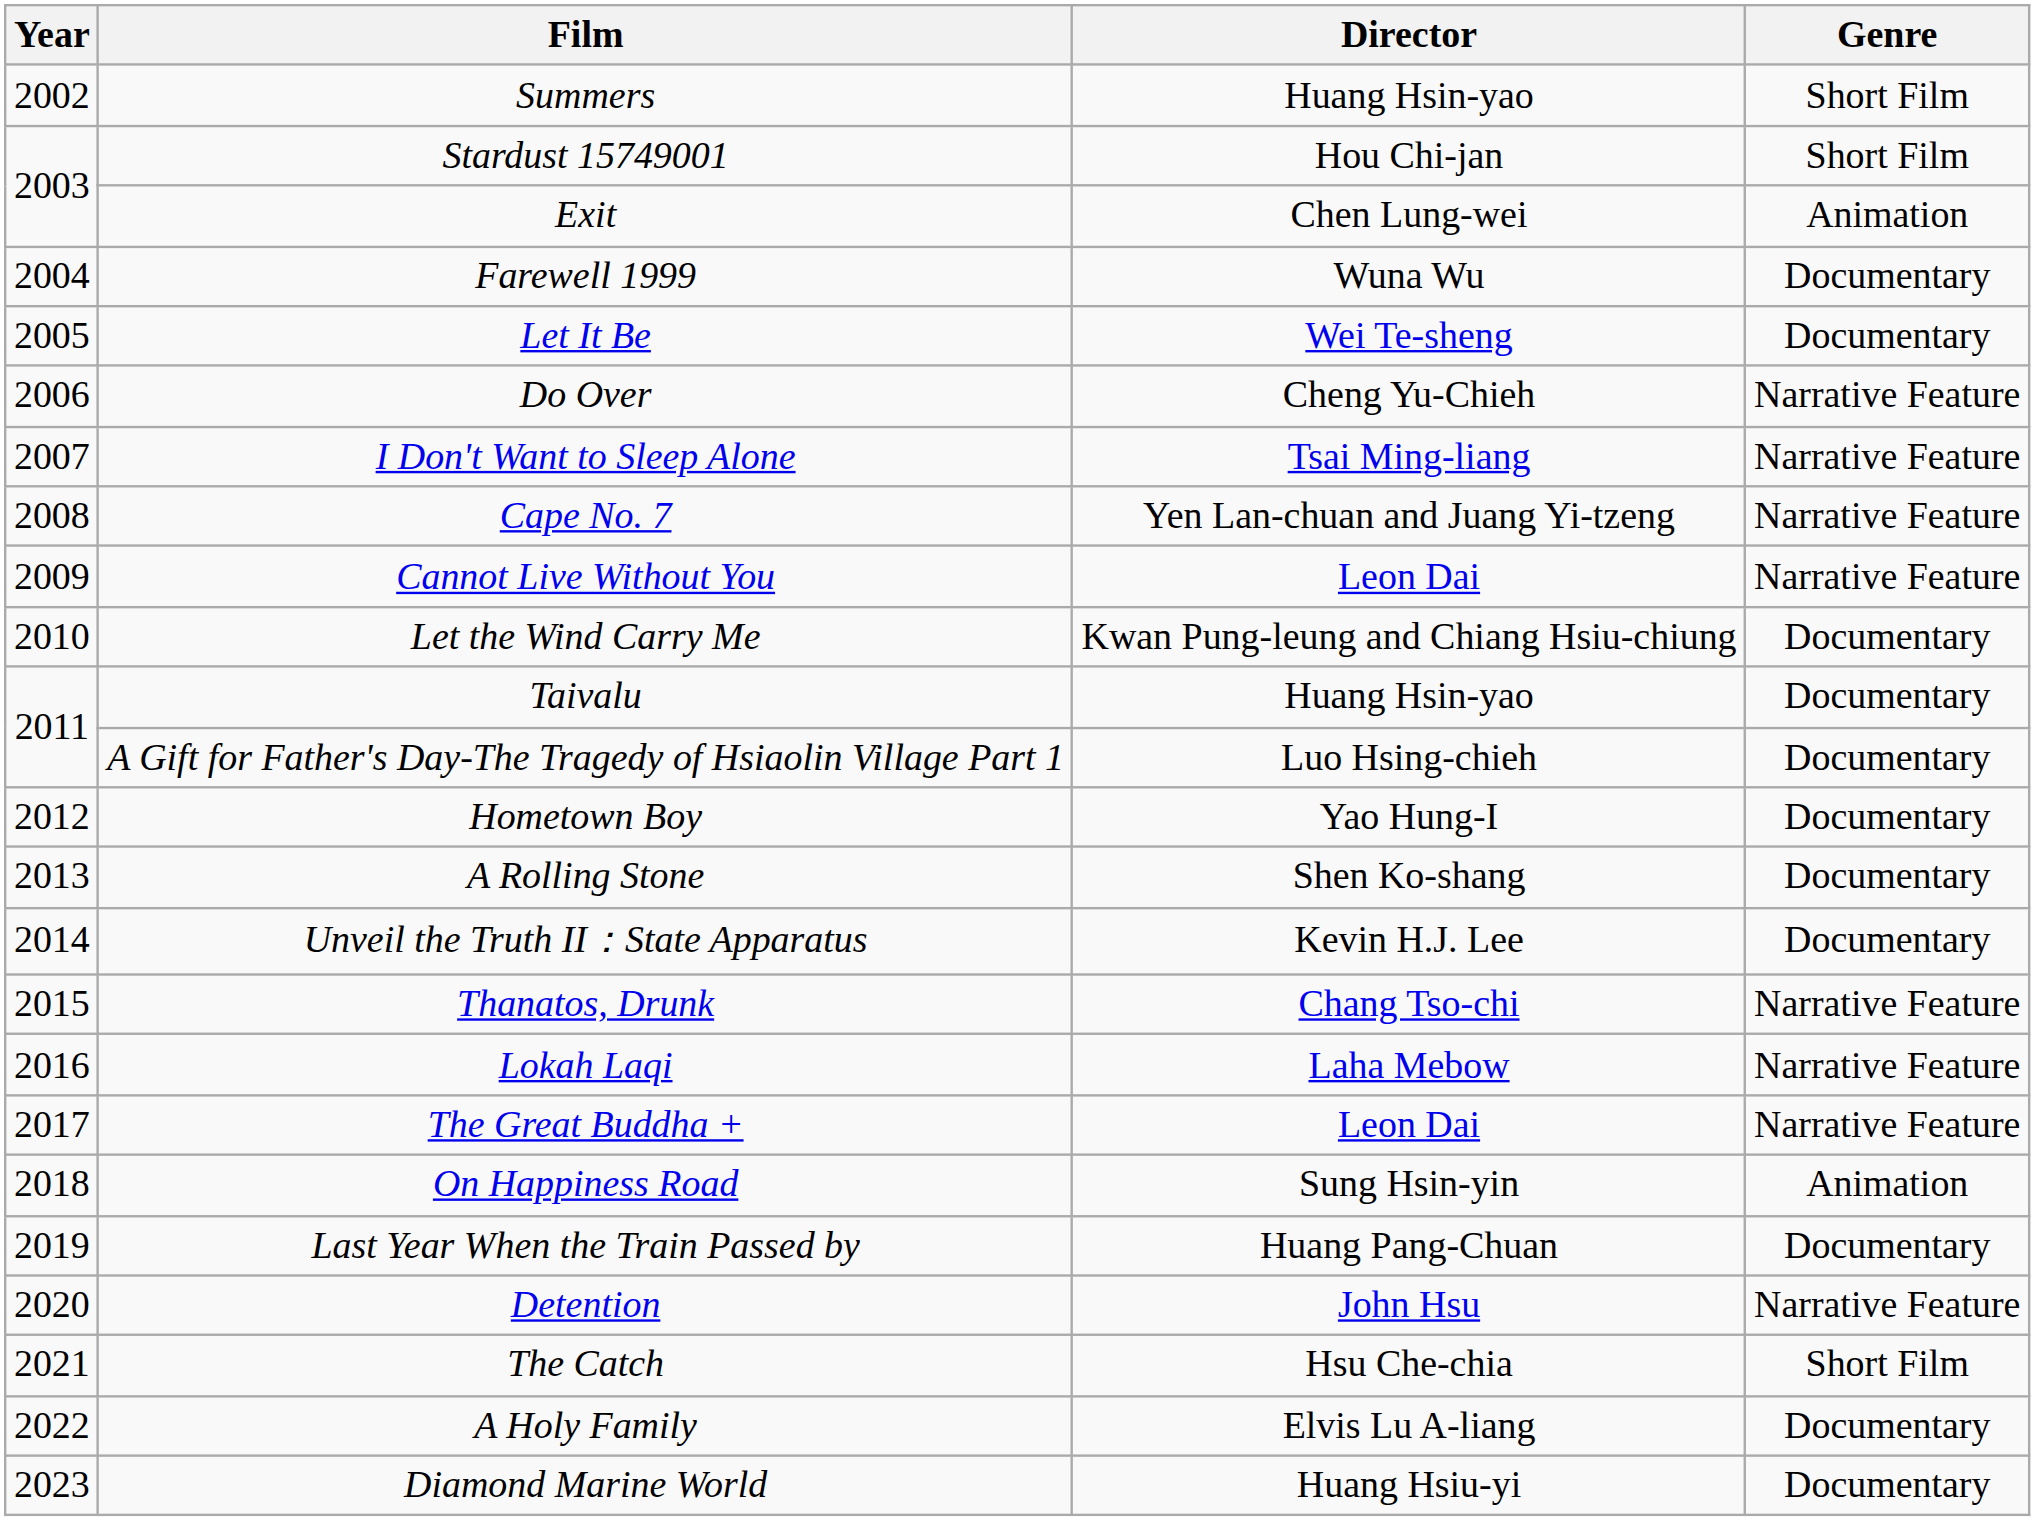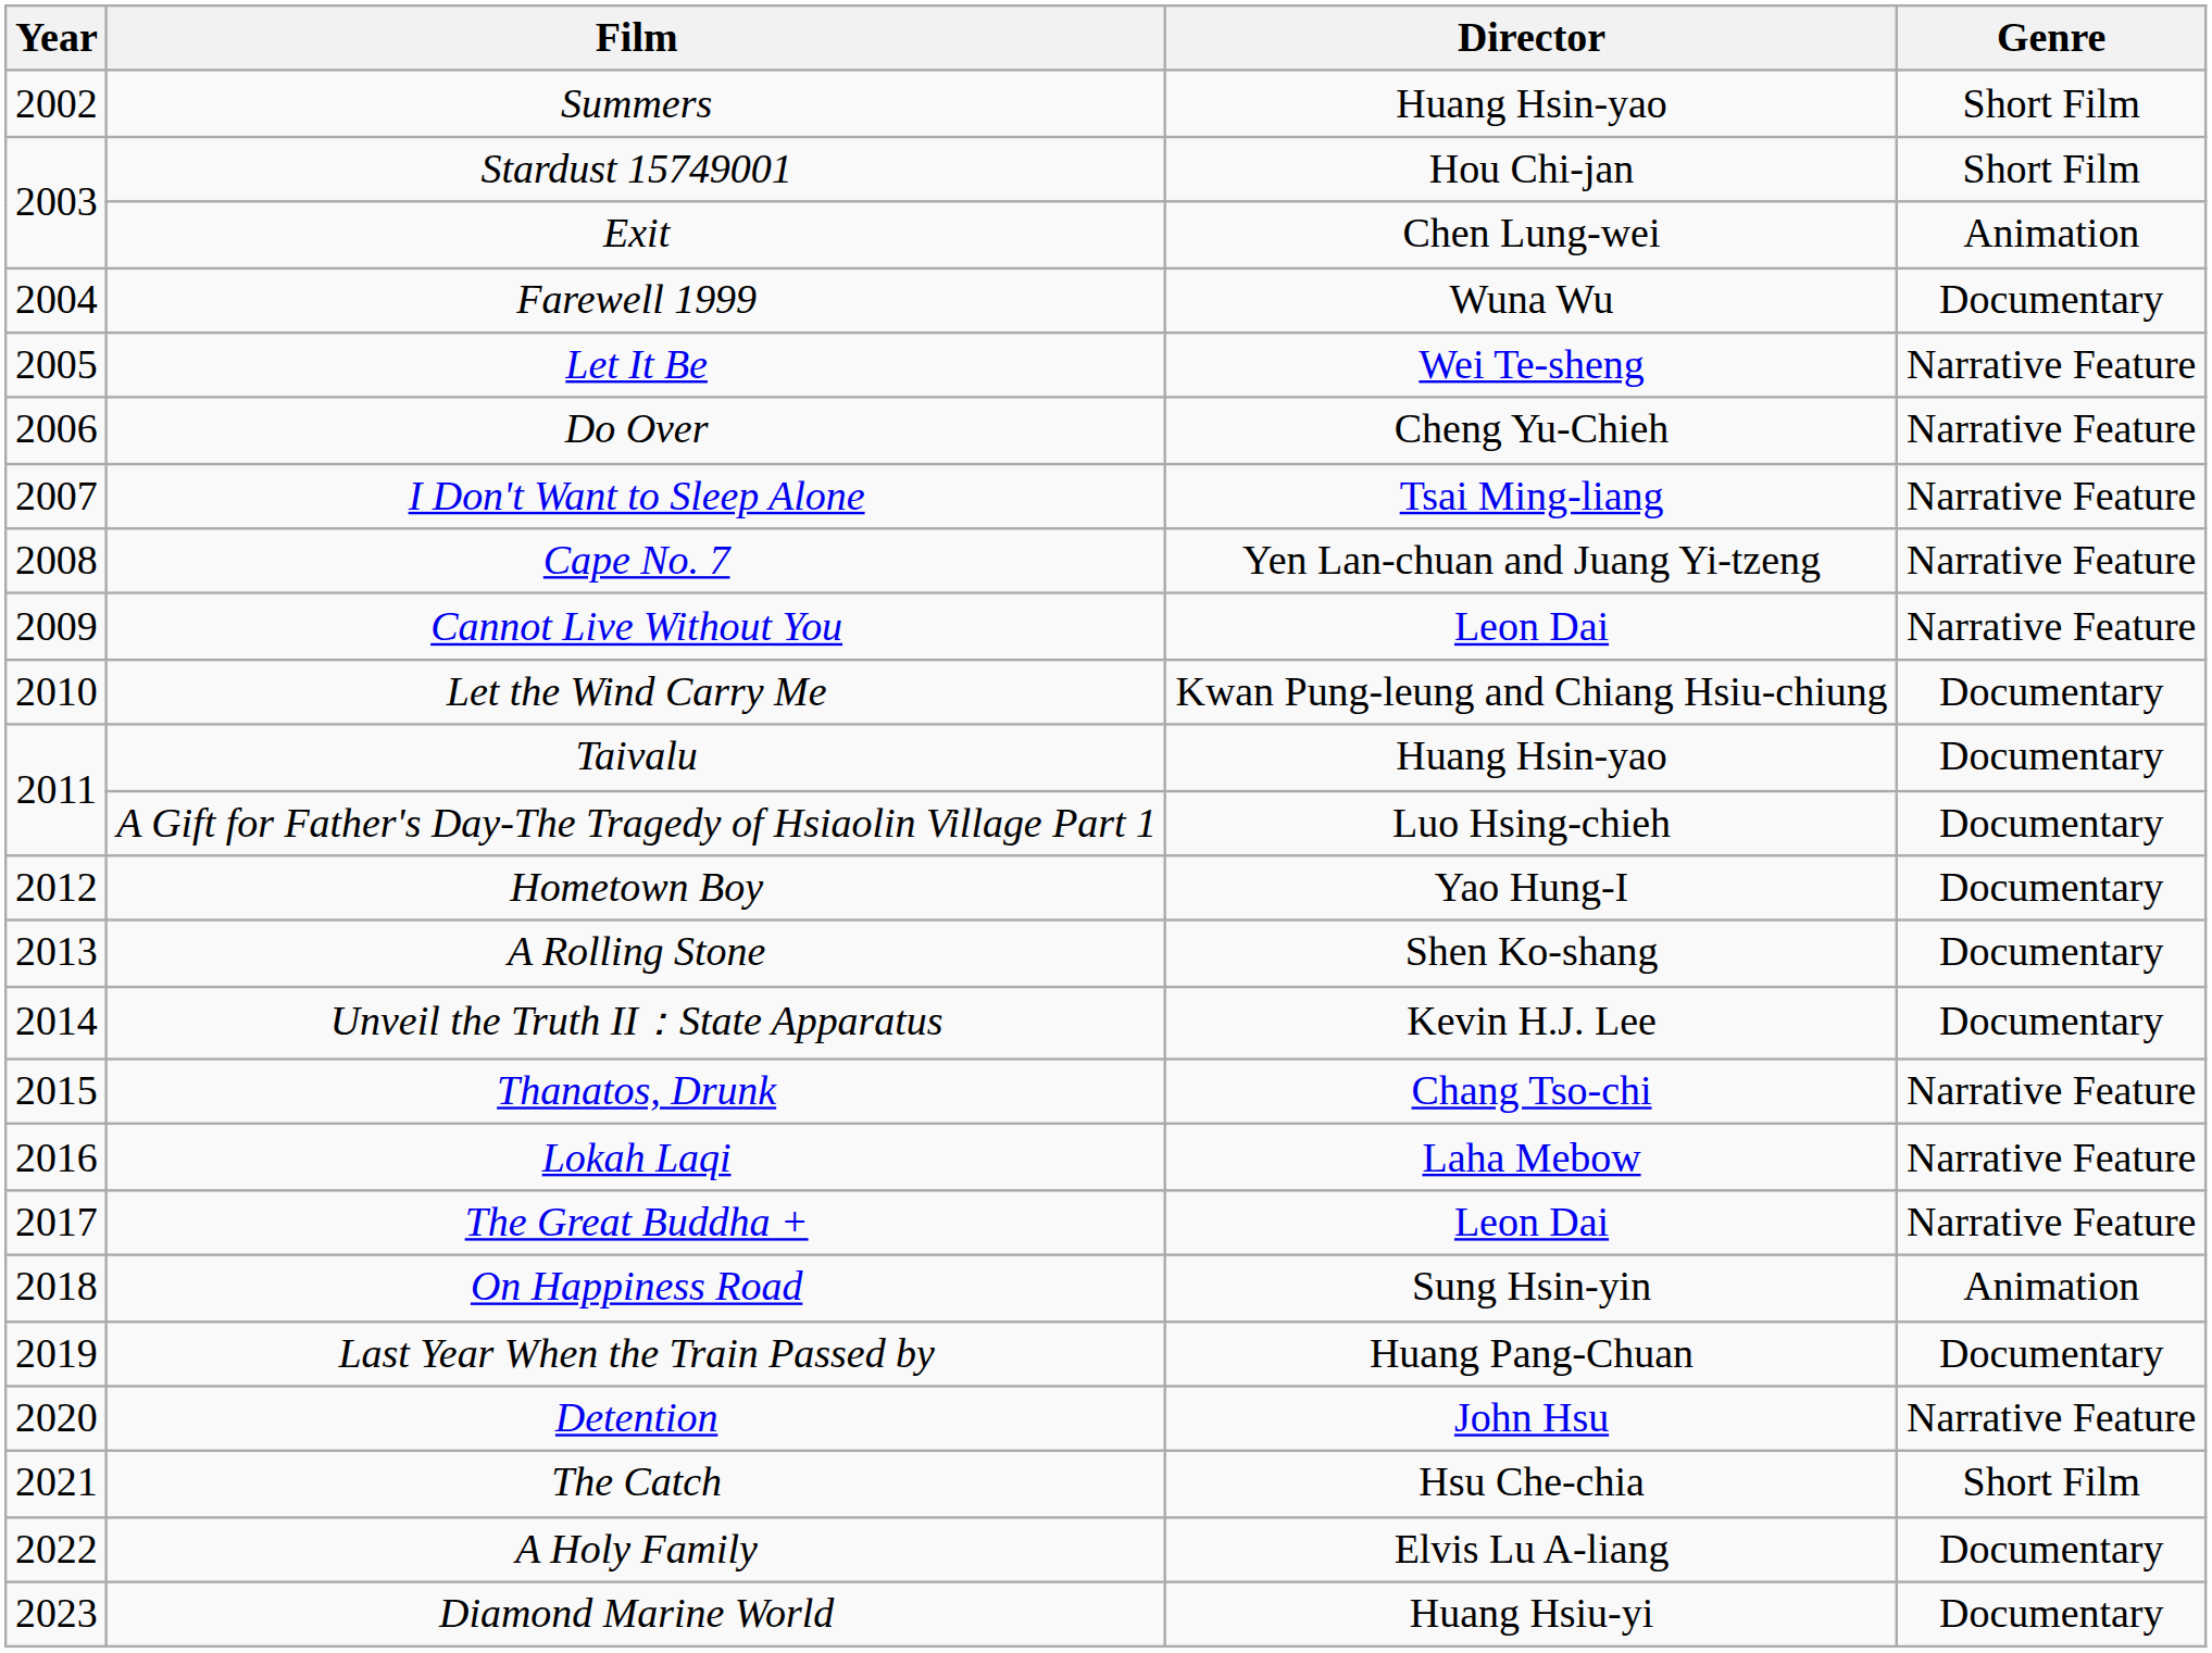Let It Be | Genre: Documentary -> Narrative Feature
